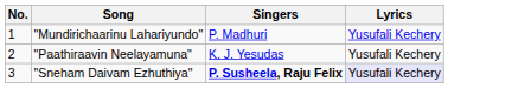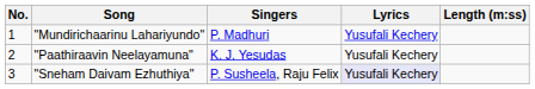+ column: Length (m:ss)
"Sneham Daivam Ezhuthiya" | Singers: bold -> normal
